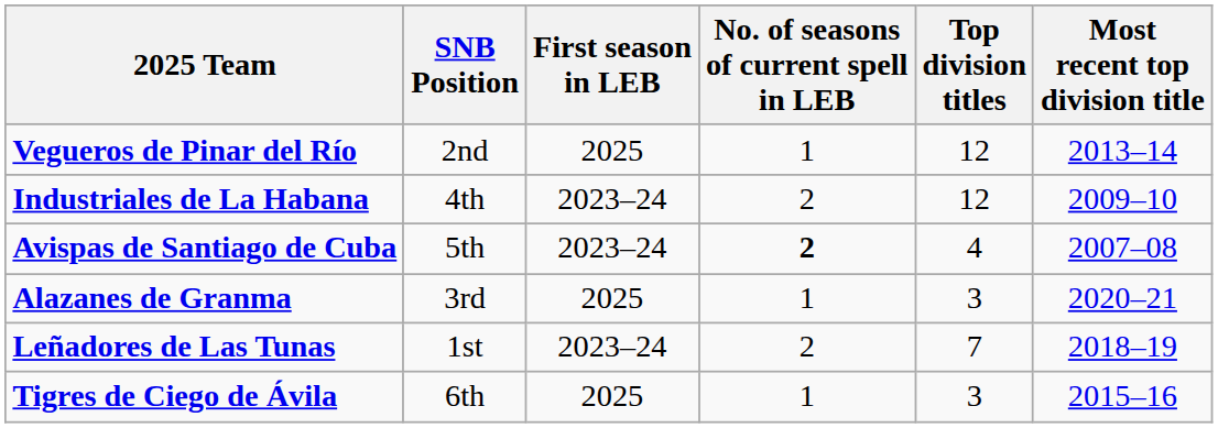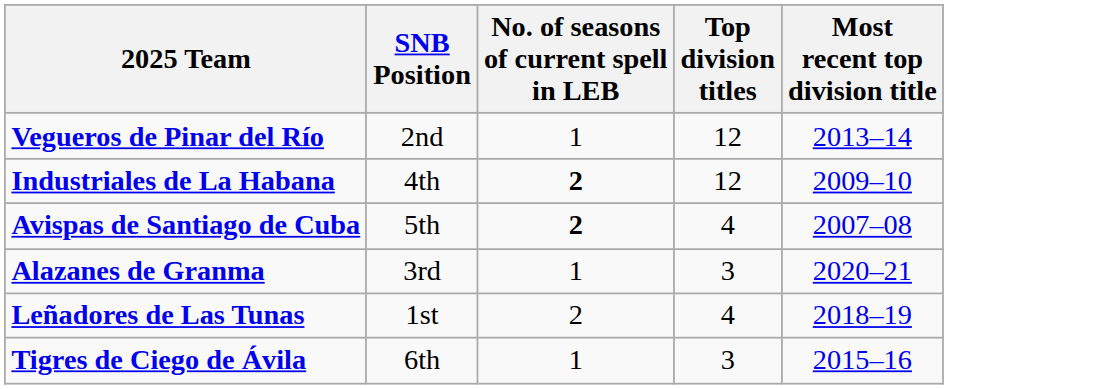- column: First season in LEB | 2025 | 2023–24 | 2023–24 | 2025 | 2023–24 | 2025
Industriales de La Habana | No. of seasons of current spell in LEB: normal -> bold
Leñadores de Las Tunas | Top division titles: 7 -> 4
